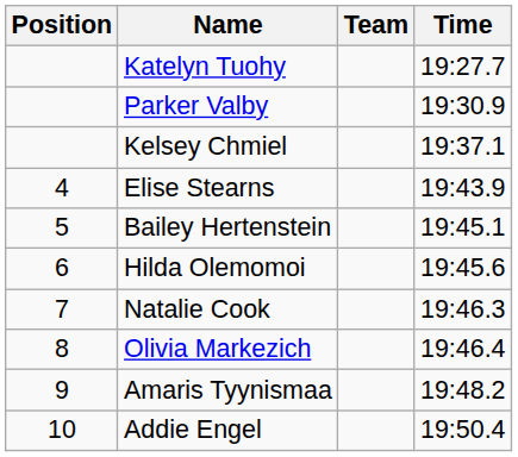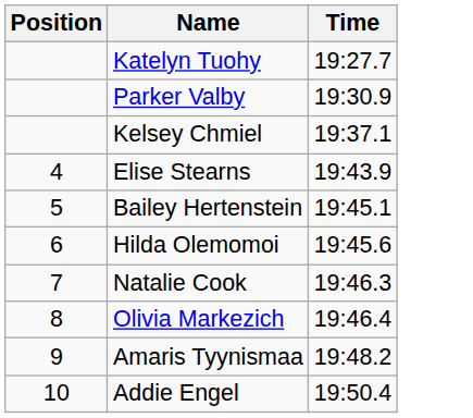- column: Team
